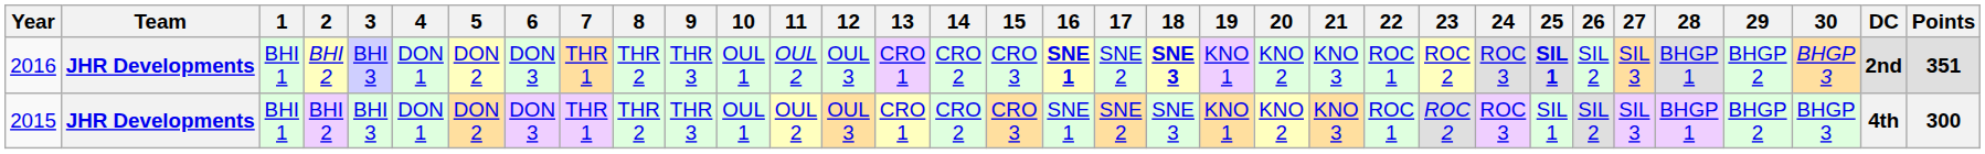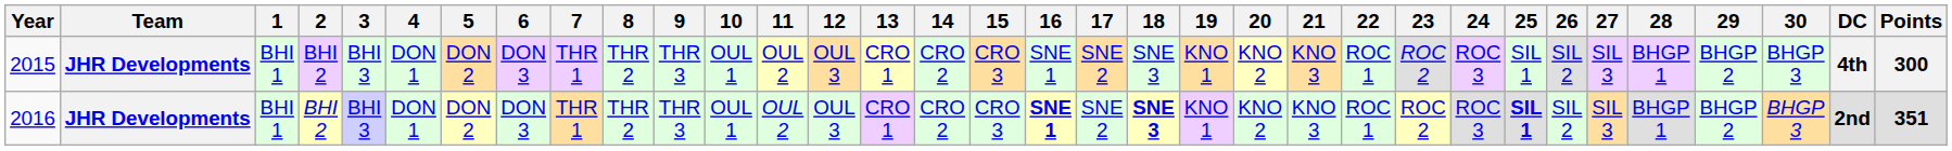rows swapped: 2015 <-> 2016
